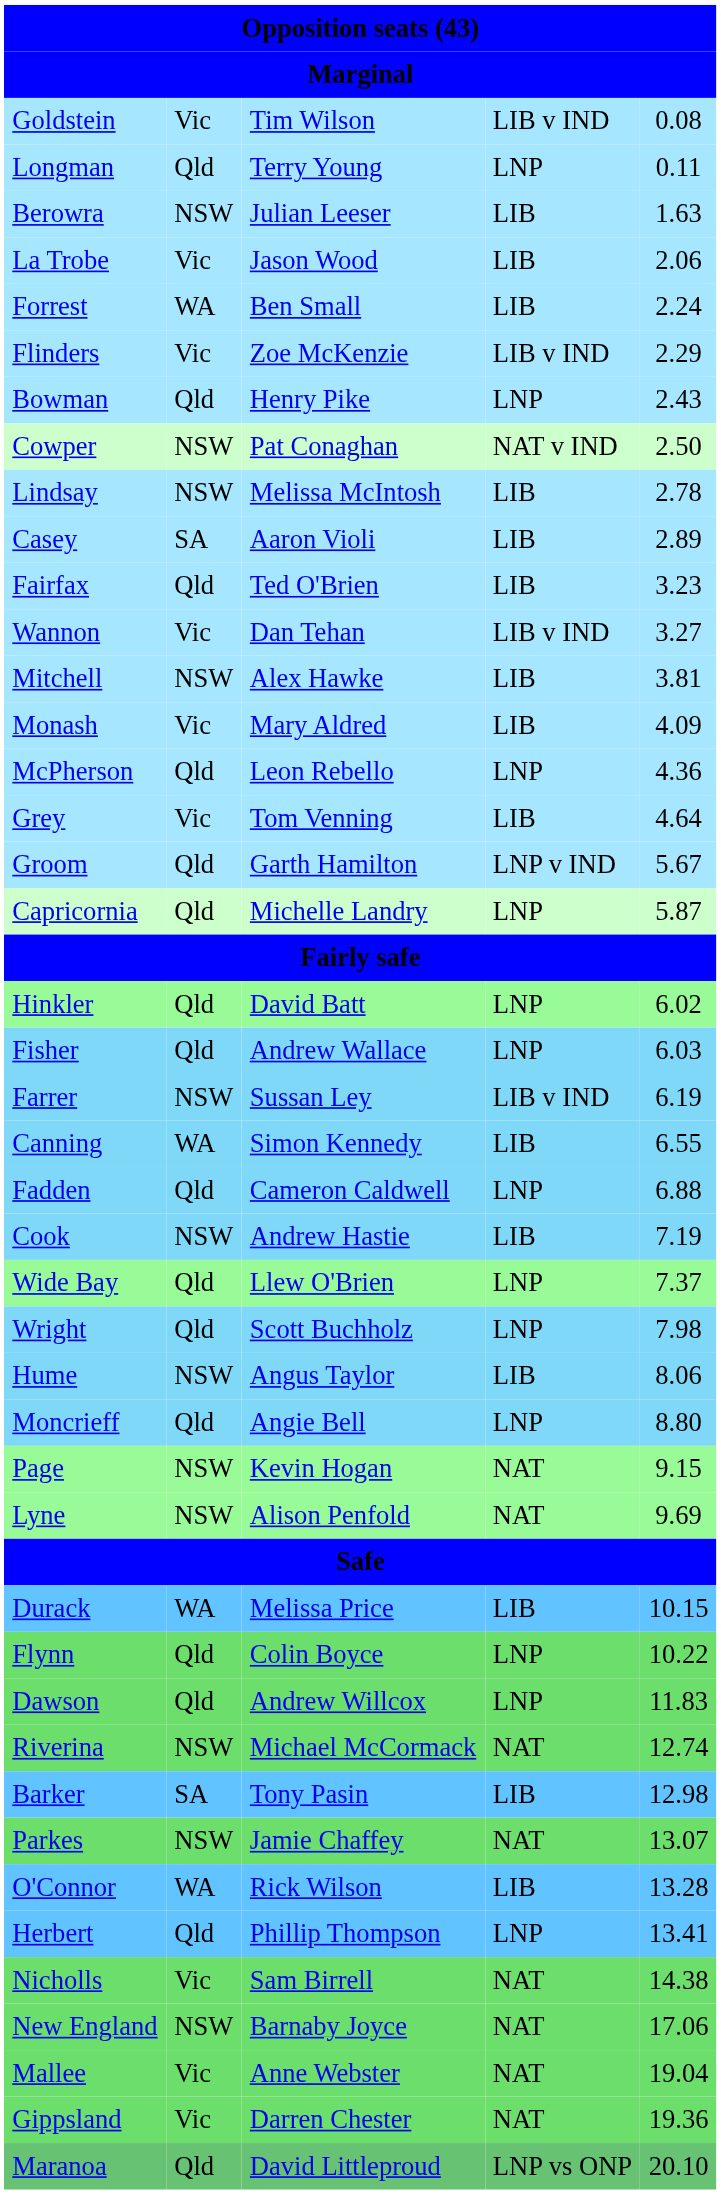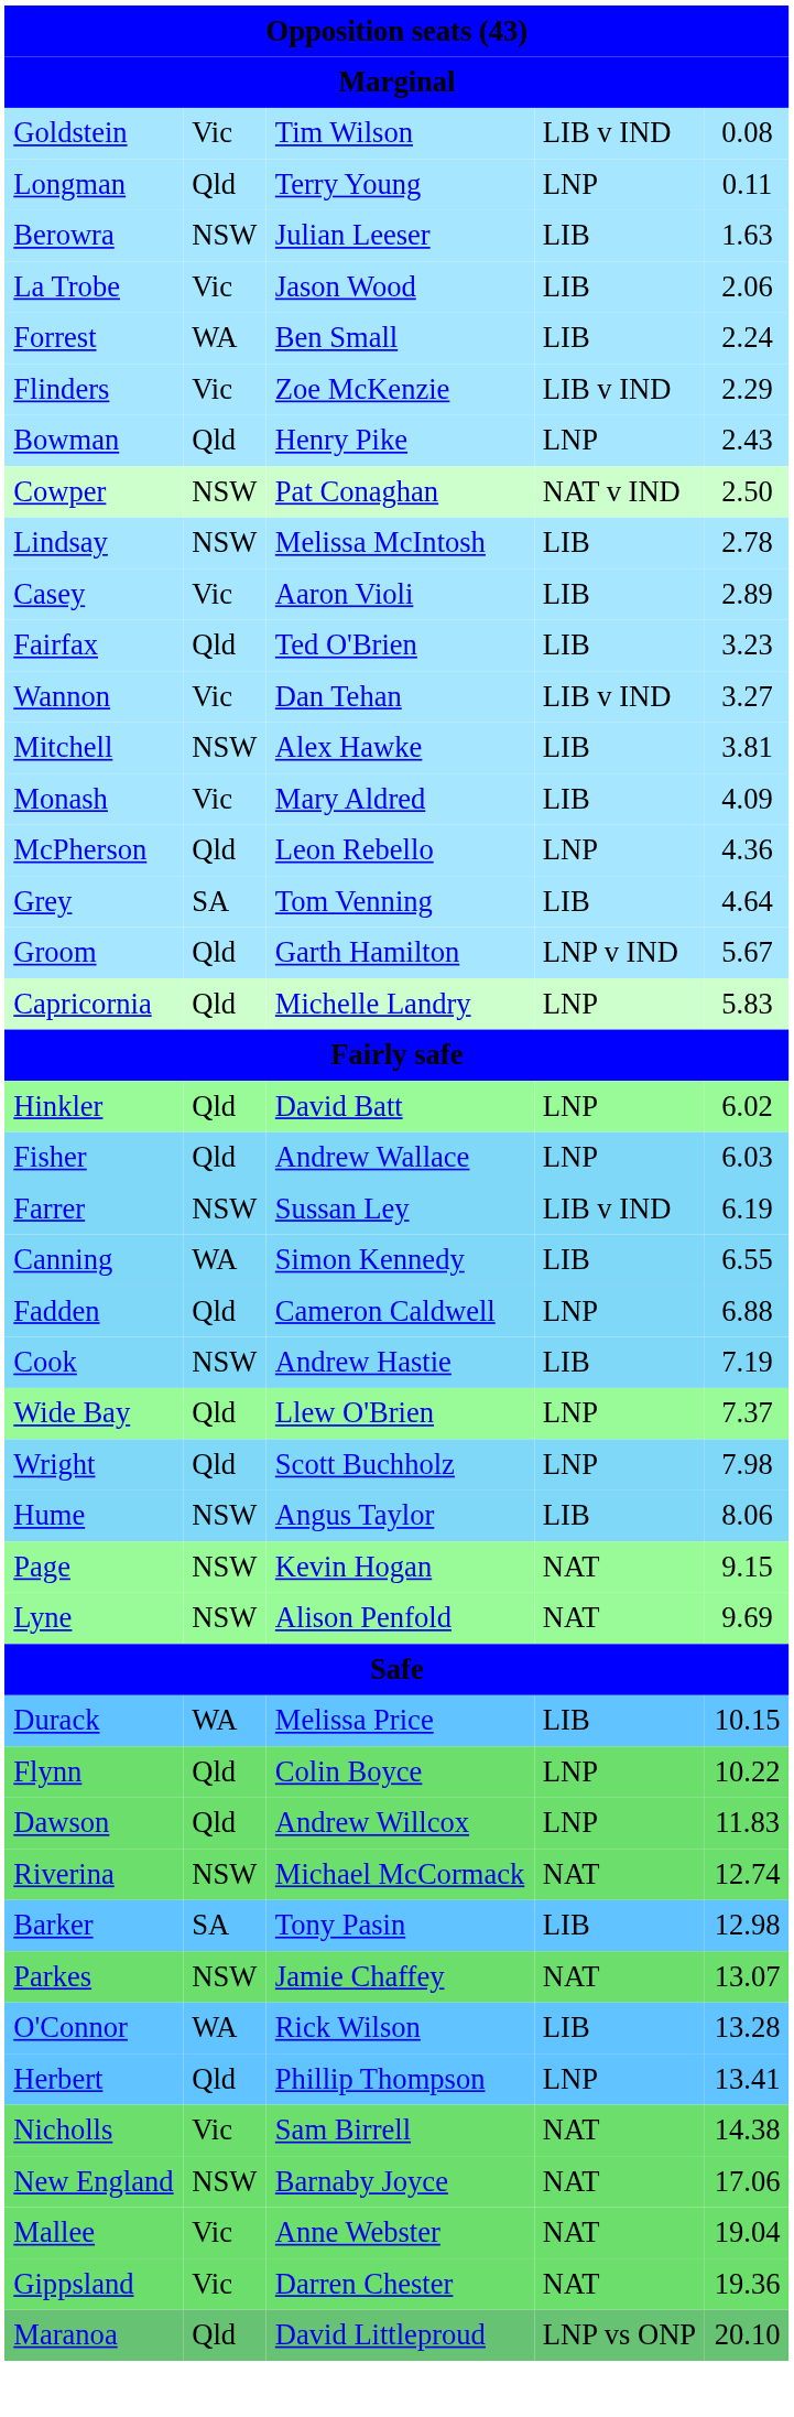Casey | column 2: SA -> Vic
Grey | column 2: Vic -> SA
Capricornia | column 5: 5.87 -> 5.83
- row: Moncrieff | Qld | Angie Bell | LNP | 8.80
